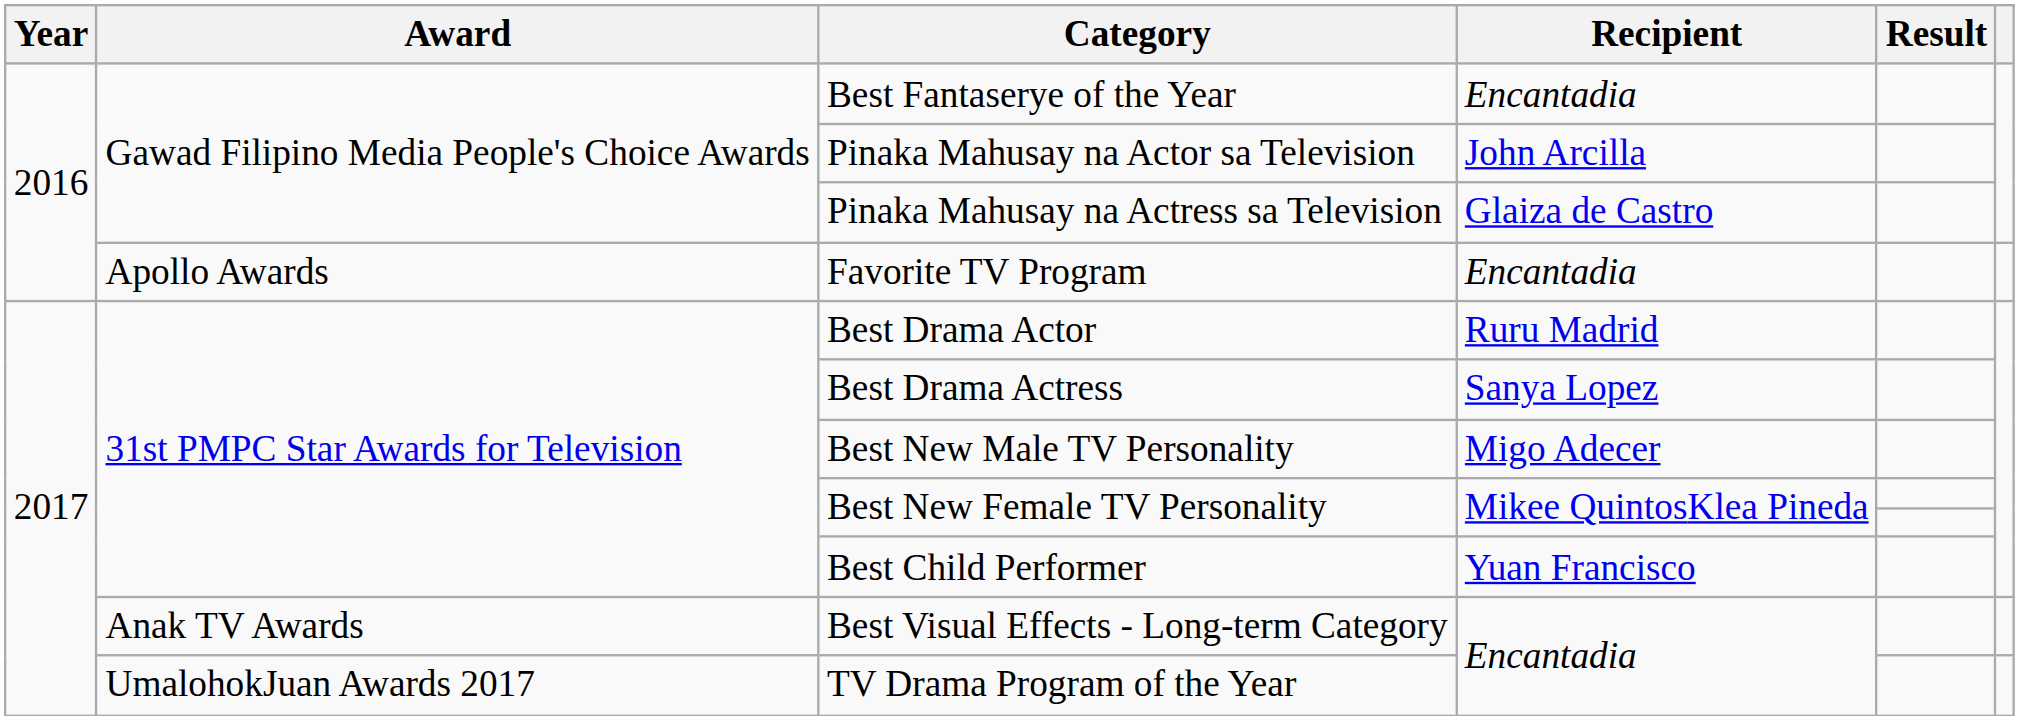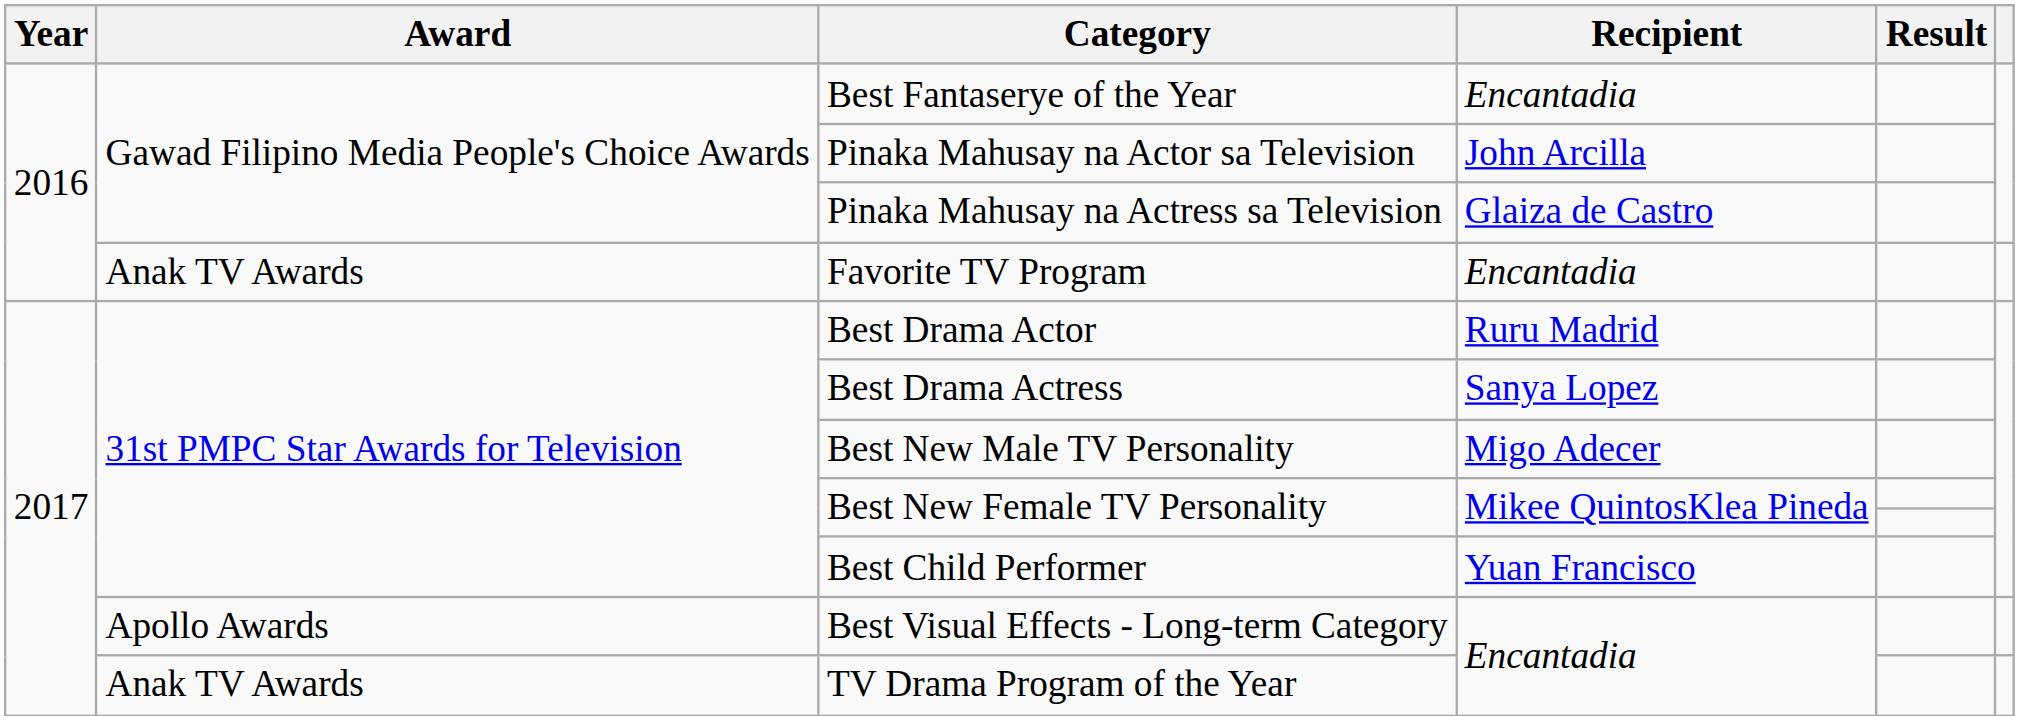Favorite TV Program | Award: Apollo Awards -> Anak TV Awards
Best Visual Effects - Long-term Category | Award: Anak TV Awards -> Apollo Awards
TV Drama Program of the Year | Award: UmalohokJuan Awards 2017 -> Anak TV Awards
